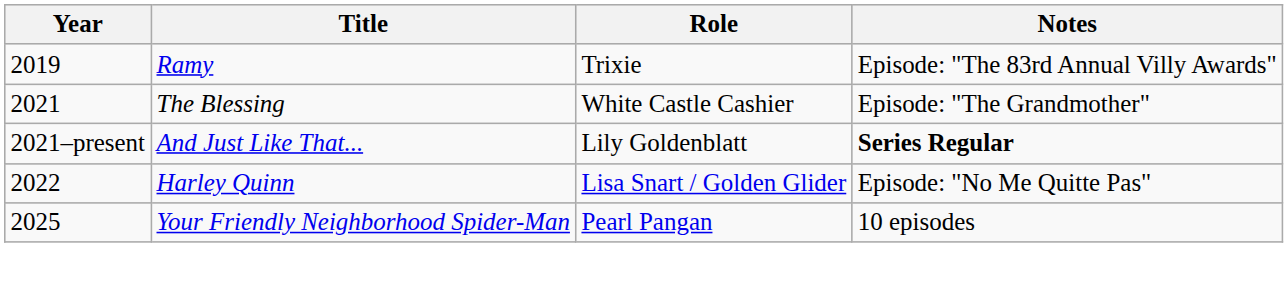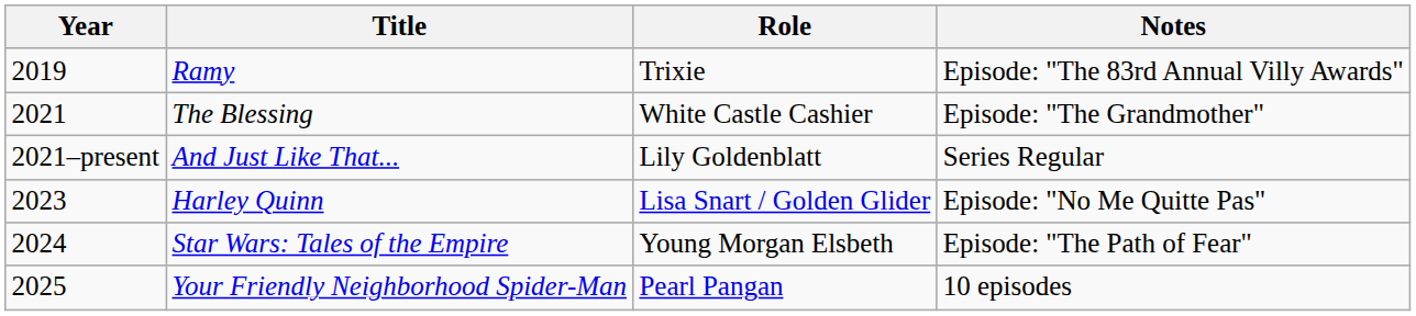And Just Like That... | Notes: bold -> normal
Harley Quinn | Year: 2022 -> 2023
+ row: 2024 | Star Wars: Tales of the Empire | Young Morgan Elsbeth | Episode: "The Path of Fear"
